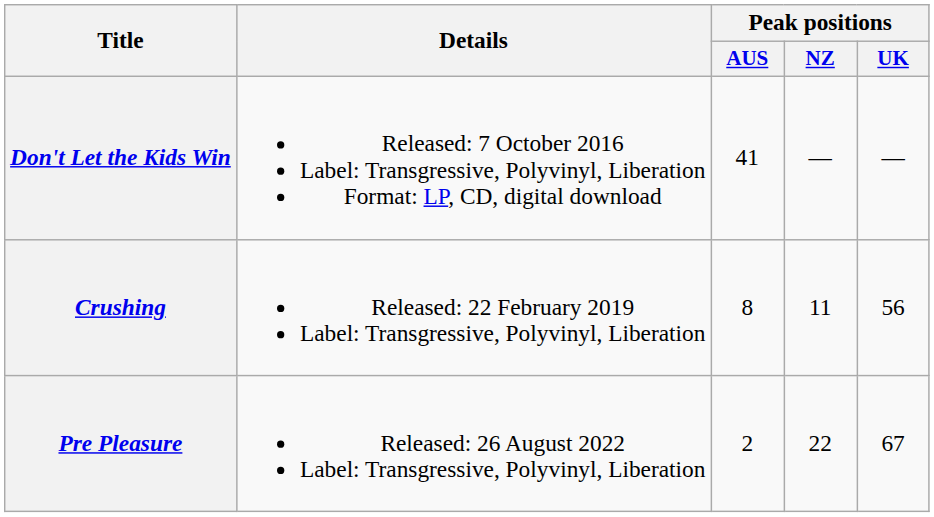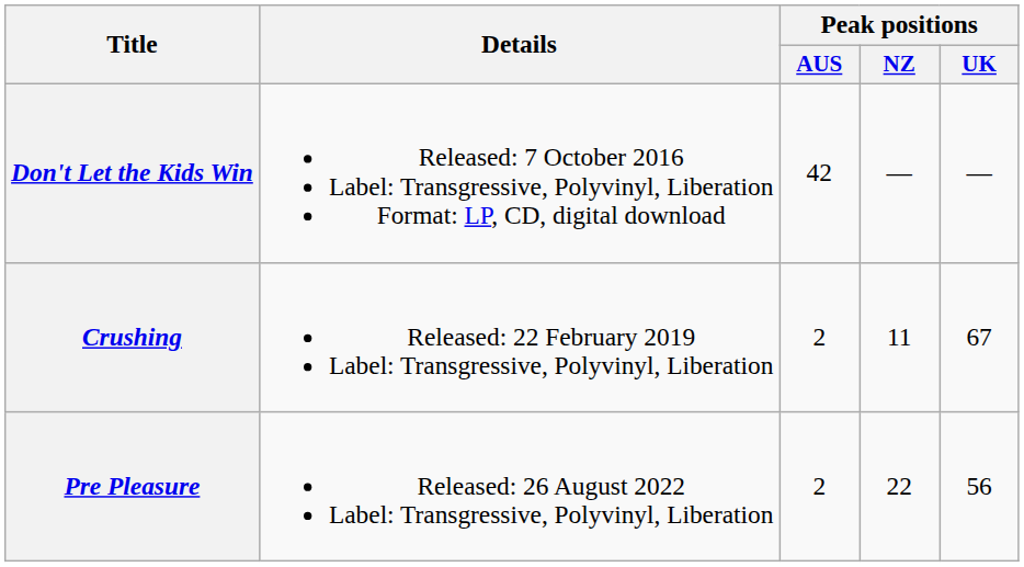Don't Let the Kids Win | Peak positions / AUS: 41 -> 42
Crushing | Peak positions / AUS: 8 -> 2
Crushing | Peak positions / UK: 56 -> 67
Pre Pleasure | Peak positions / UK: 67 -> 56
